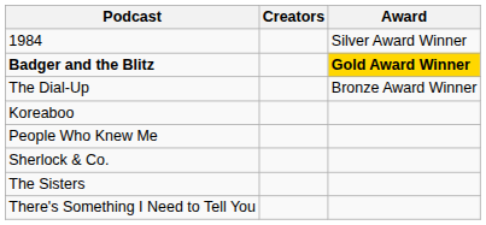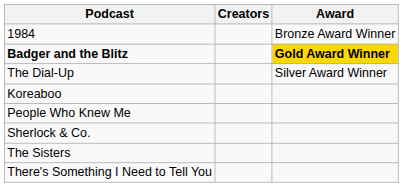1984 | Award: Silver Award Winner -> Bronze Award Winner
The Dial-Up | Award: Bronze Award Winner -> Silver Award Winner
